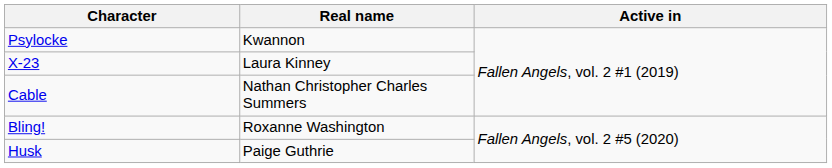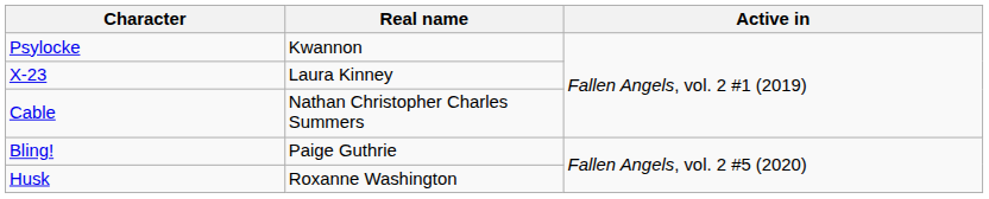Bling! | Real name: Roxanne Washington -> Paige Guthrie
Husk | Real name: Paige Guthrie -> Roxanne Washington
